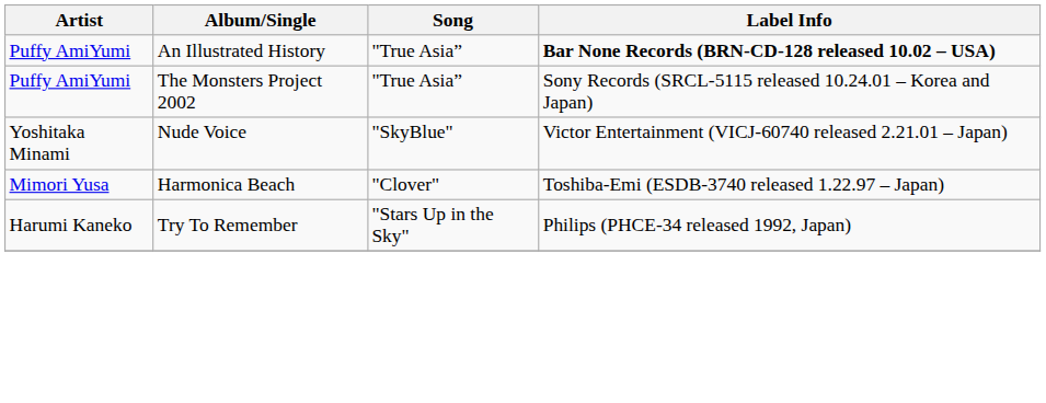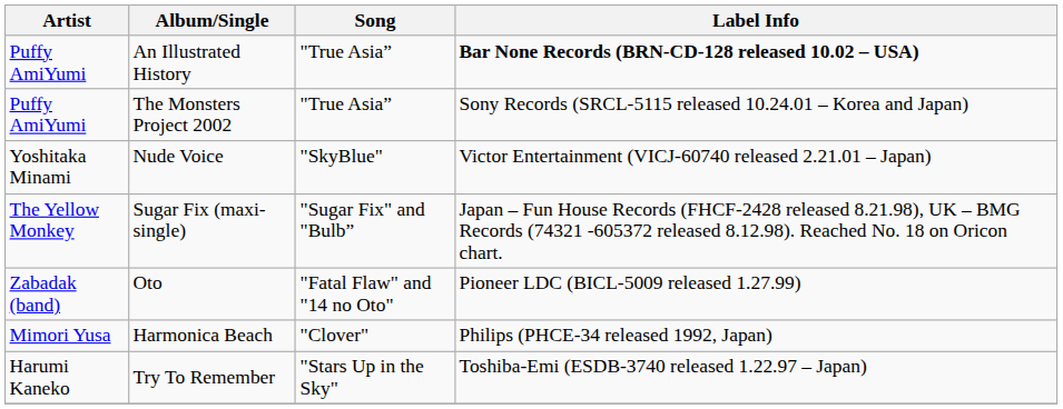+ row: The Yellow Monkey | Sugar Fix (maxi-single) | "Sugar Fix" and "Bulb” | Japan – Fun House Records (FHCF-2428 released 8.21.98), UK – BMG Records (74321 -605372 released 8.12.98). Reached No. 18 on Oricon chart.
+ row: Zabadak (band) | Oto | "Fatal Flaw" and "14 no Oto" | Pioneer LDC (BICL-5009 released 1.27.99)
Harmonica Beach | Label Info: Toshiba-Emi (ESDB-3740 released 1.22.97 – Japan) -> Philips (PHCE-34 released 1992, Japan)
Try To Remember | Label Info: Philips (PHCE-34 released 1992, Japan) -> Toshiba-Emi (ESDB-3740 released 1.22.97 – Japan)
